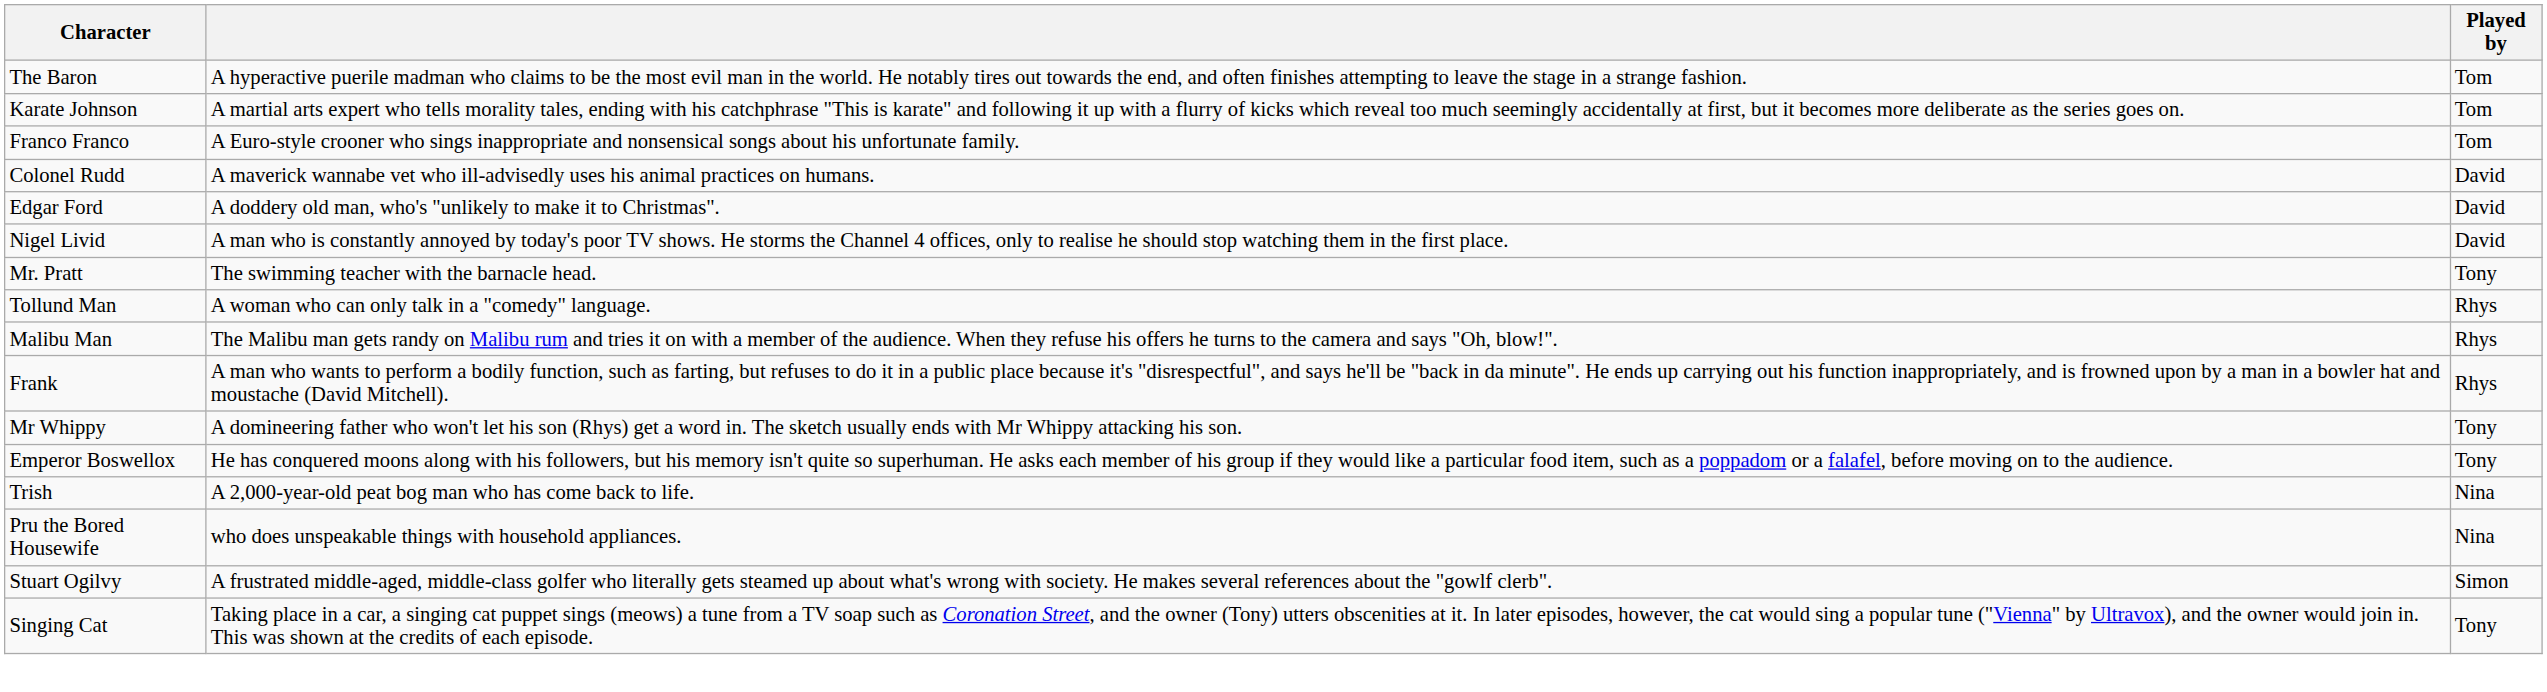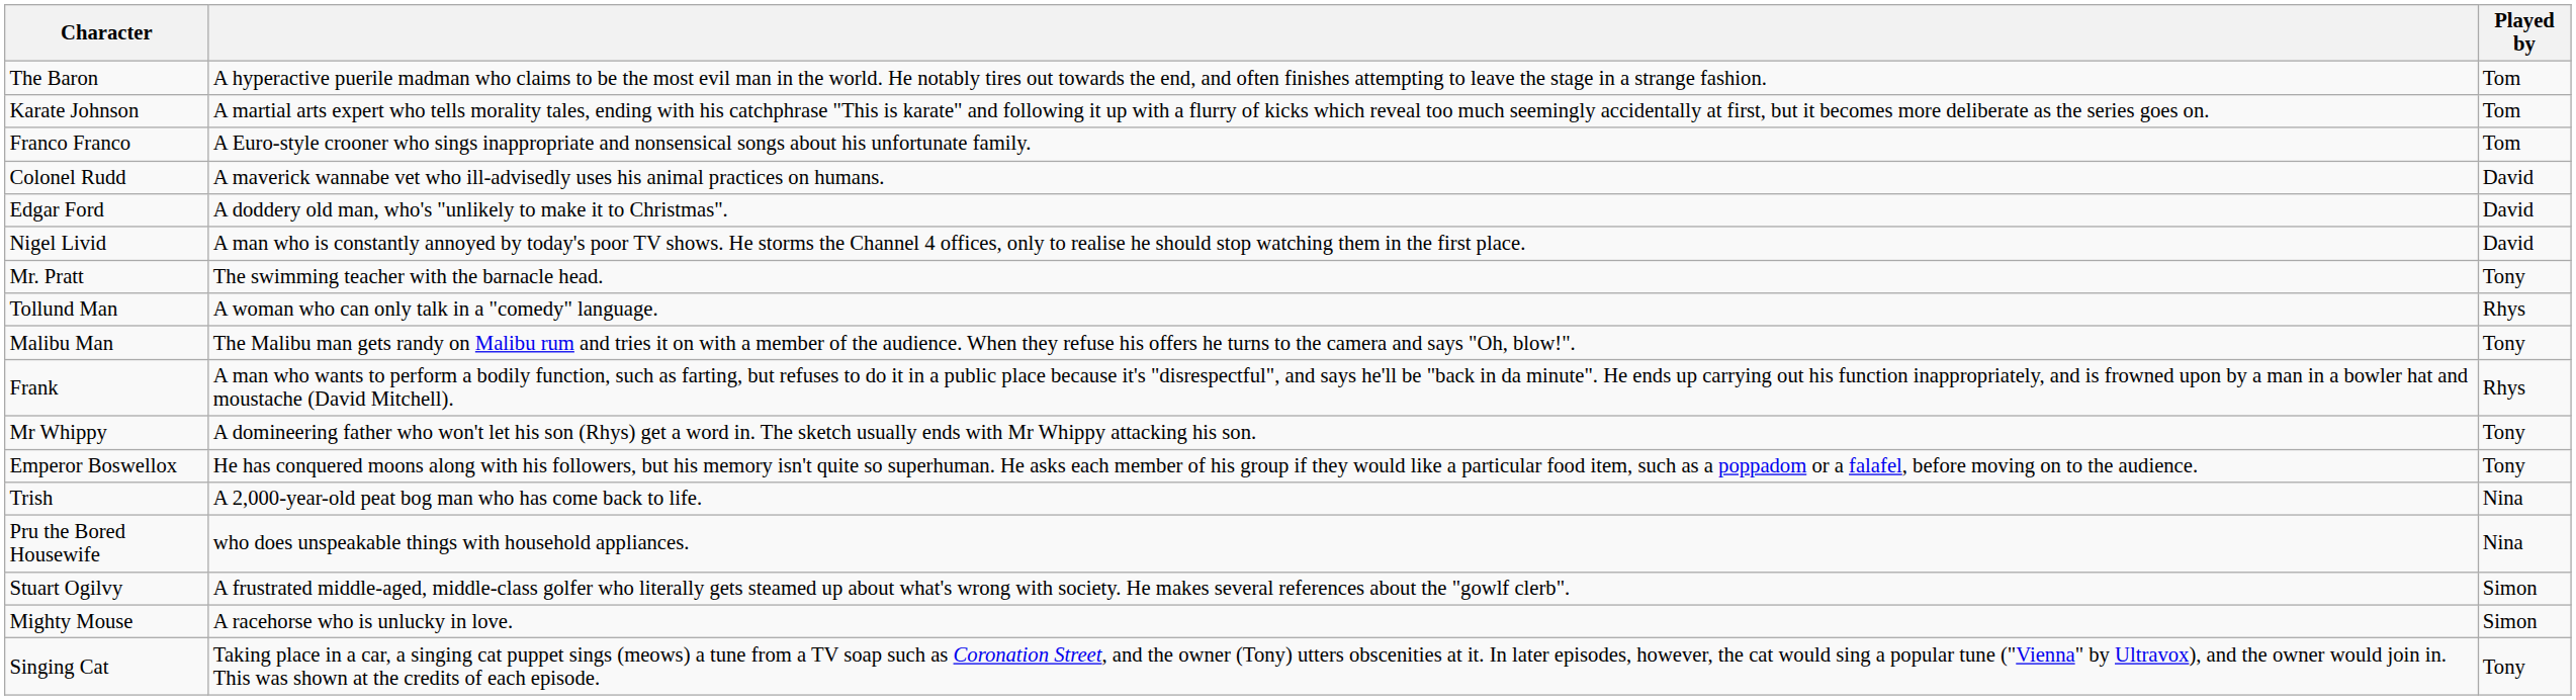Malibu Man | Played by: Rhys -> Tony
+ row: Mighty Mouse | A racehorse who is unlucky in love. | Simon
